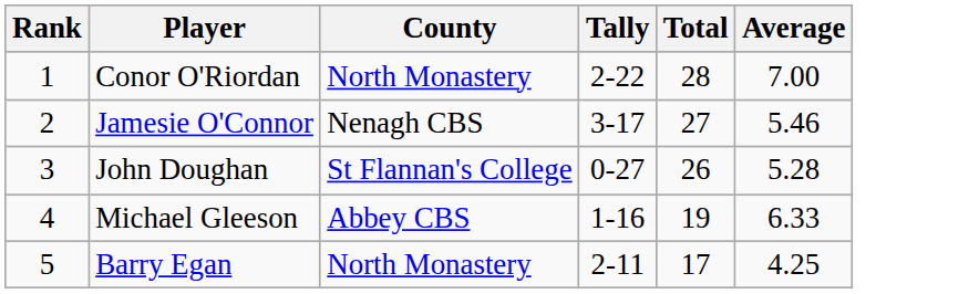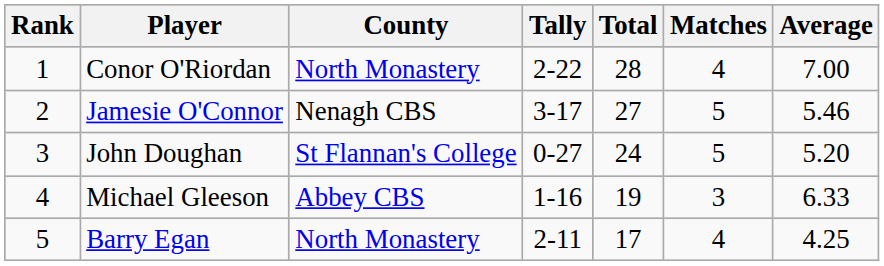+ column: Matches | 4 | 5 | 5 | 3 | 4
John Doughan | Total: 26 -> 24
John Doughan | Average: 5.28 -> 5.20
